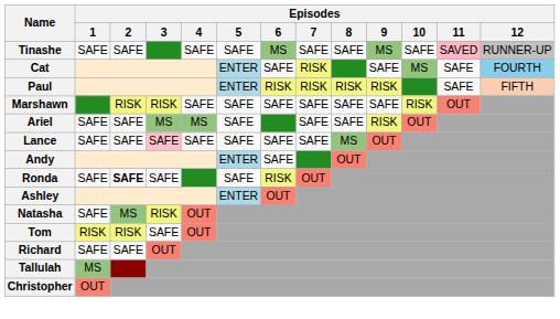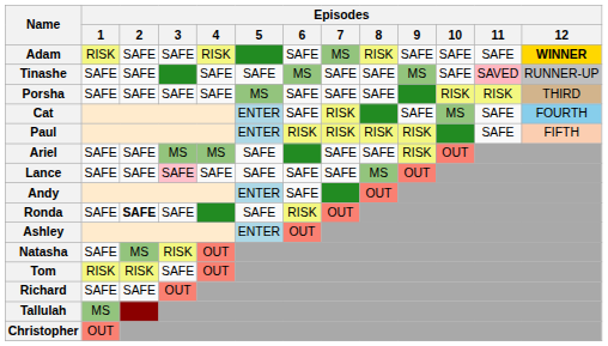+ row: Adam | RISK | SAFE | SAFE | RISK | SAFE | MS | RISK | SAFE | SAFE | SAFE | WINNER
+ row: Porsha | SAFE | SAFE | SAFE | SAFE | MS | SAFE | SAFE | SAFE | RISK | RISK | THIRD
- row: Marshawn | RISK | RISK | SAFE | SAFE | SAFE | SAFE | SAFE | SAFE | RISK | OUT
